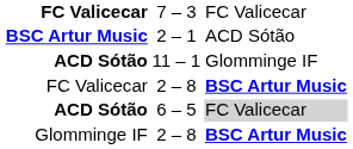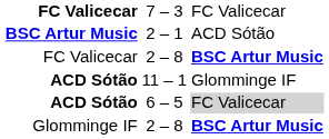rows swapped: 11 – 1 <-> FC Valicecar / 2 – 8
